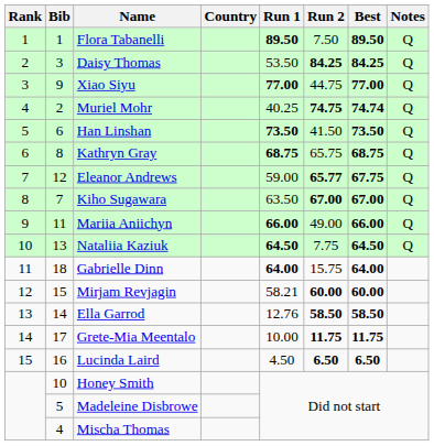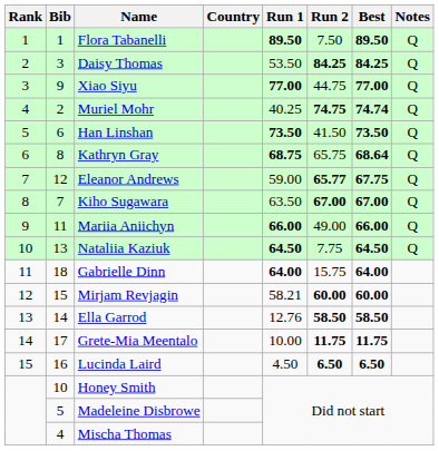Kathryn Gray | Best: 68.75 -> 68.64
